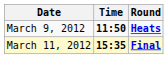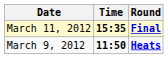rows swapped: March 9, 2012 <-> March 11, 2012
